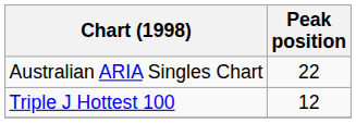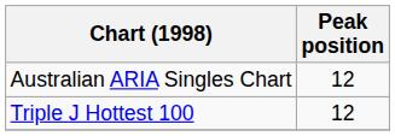Australian ARIA Singles Chart | Peak position: 22 -> 12
